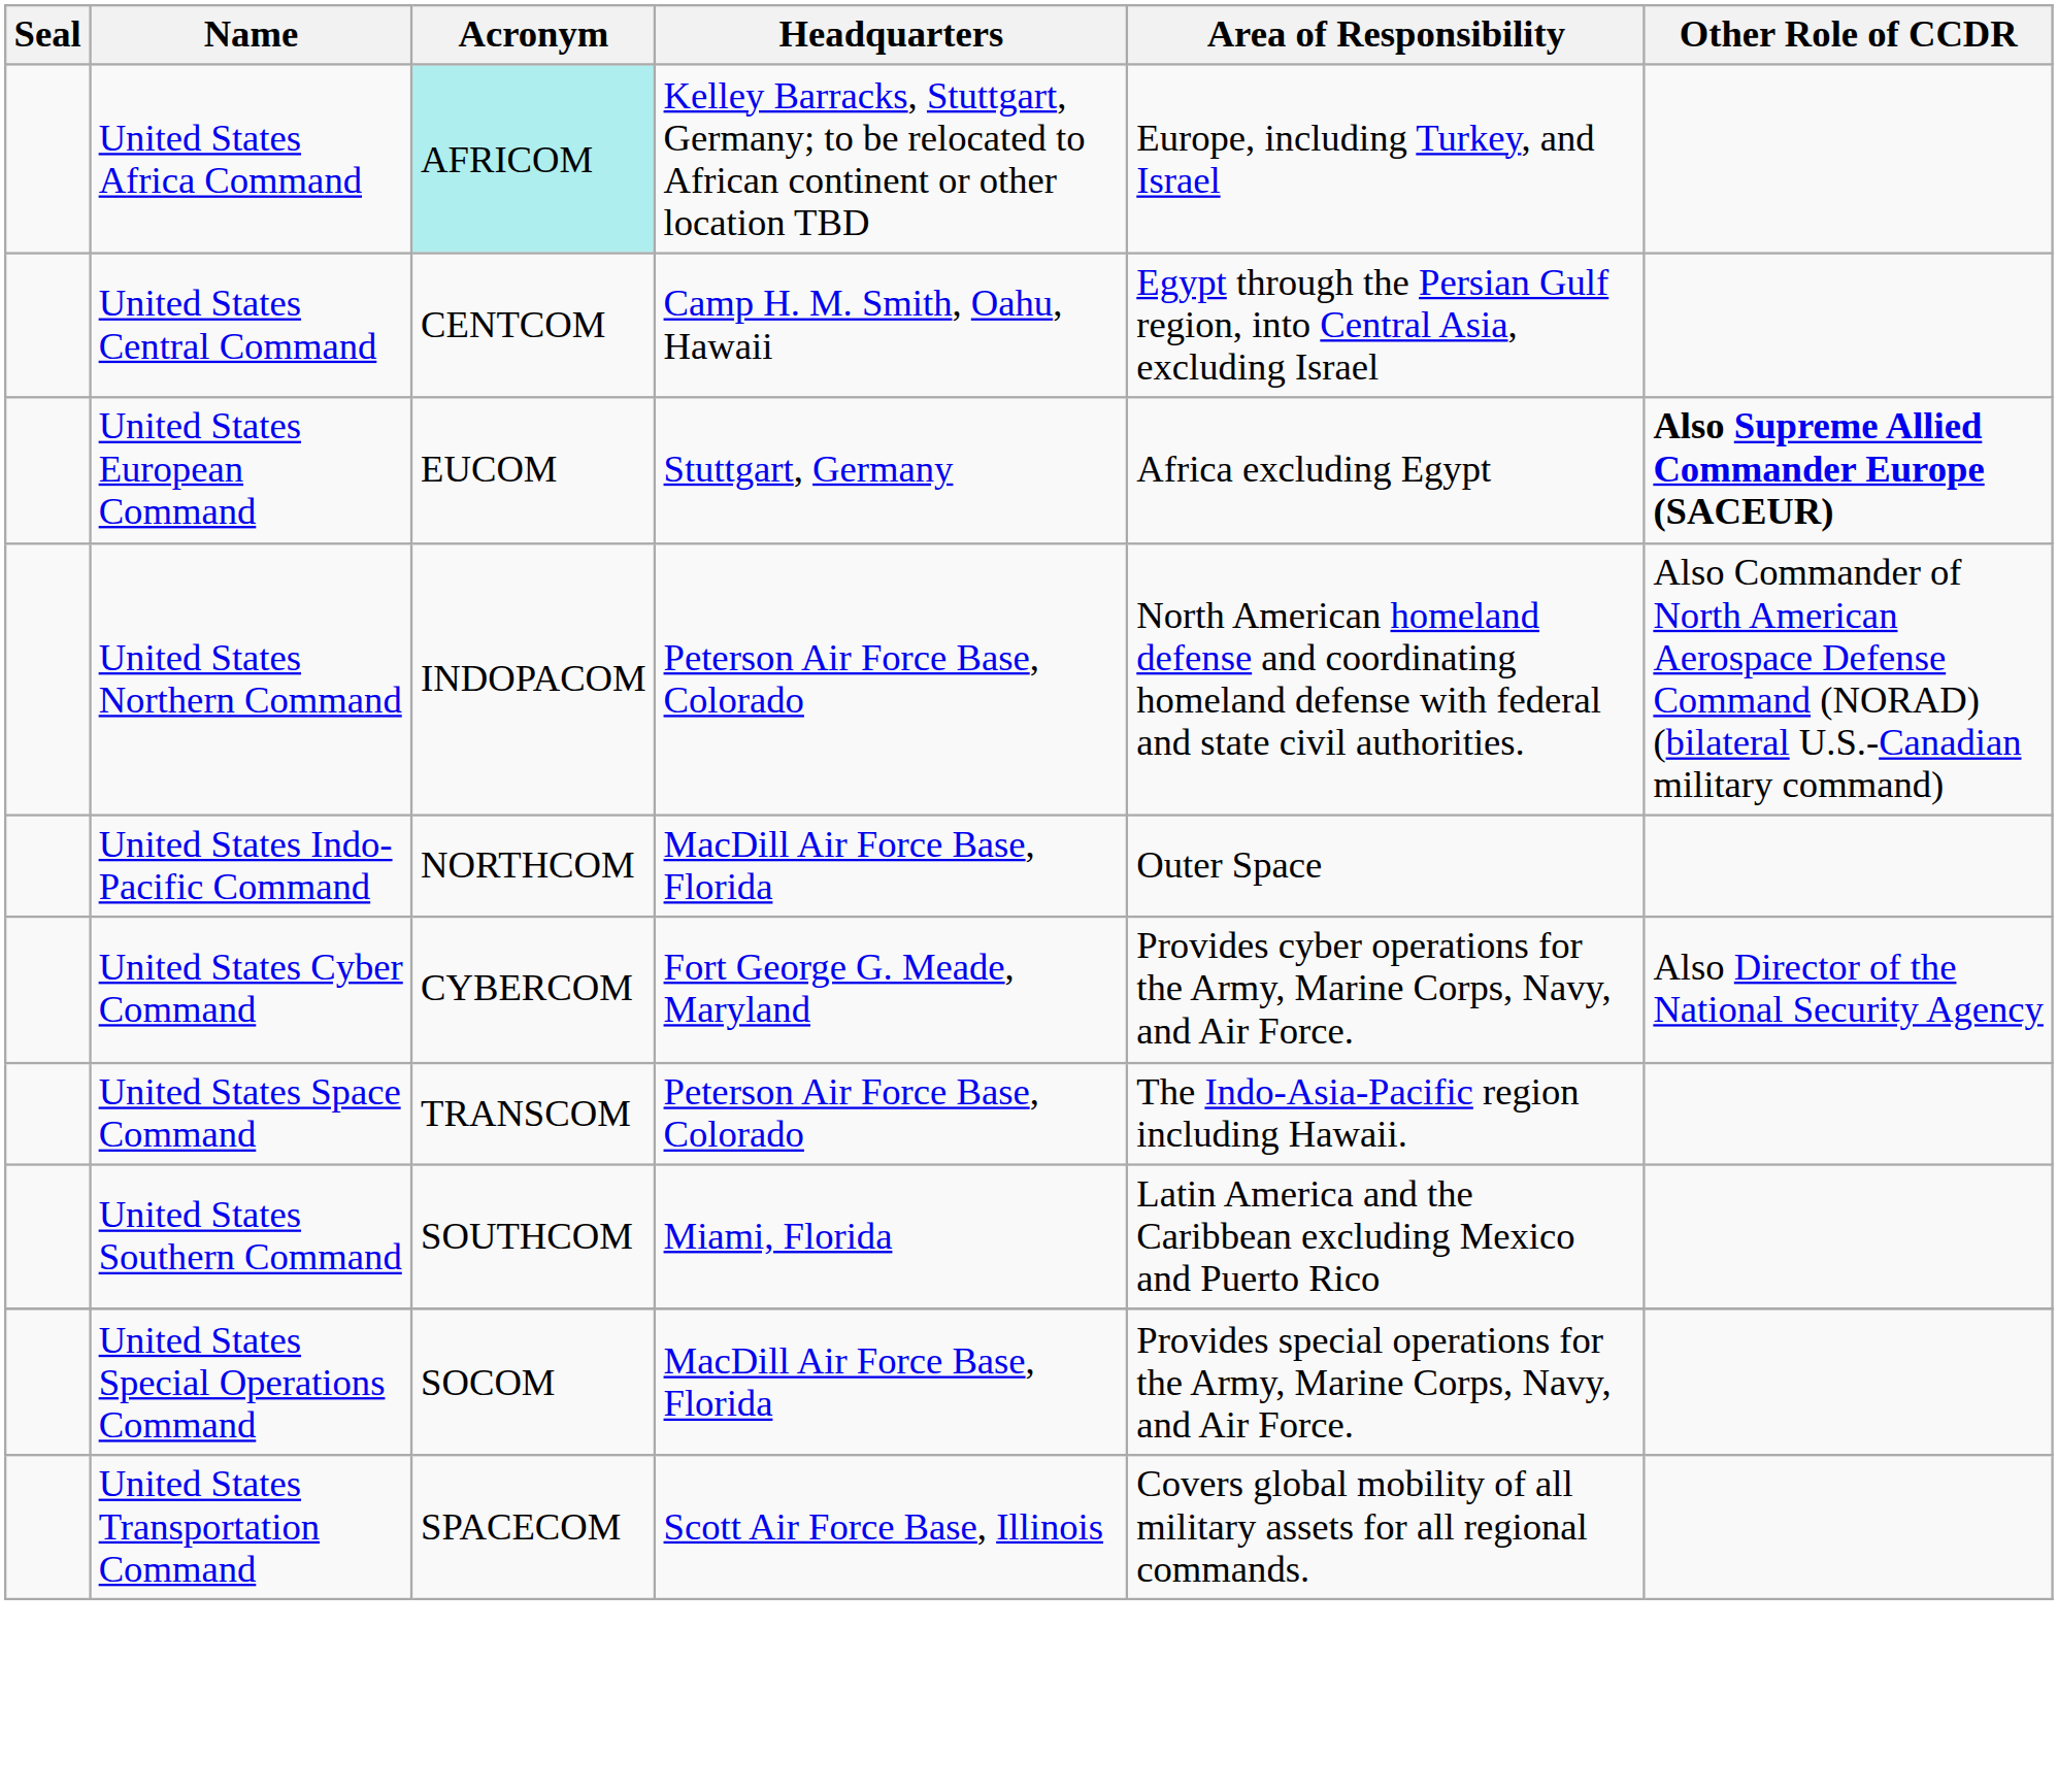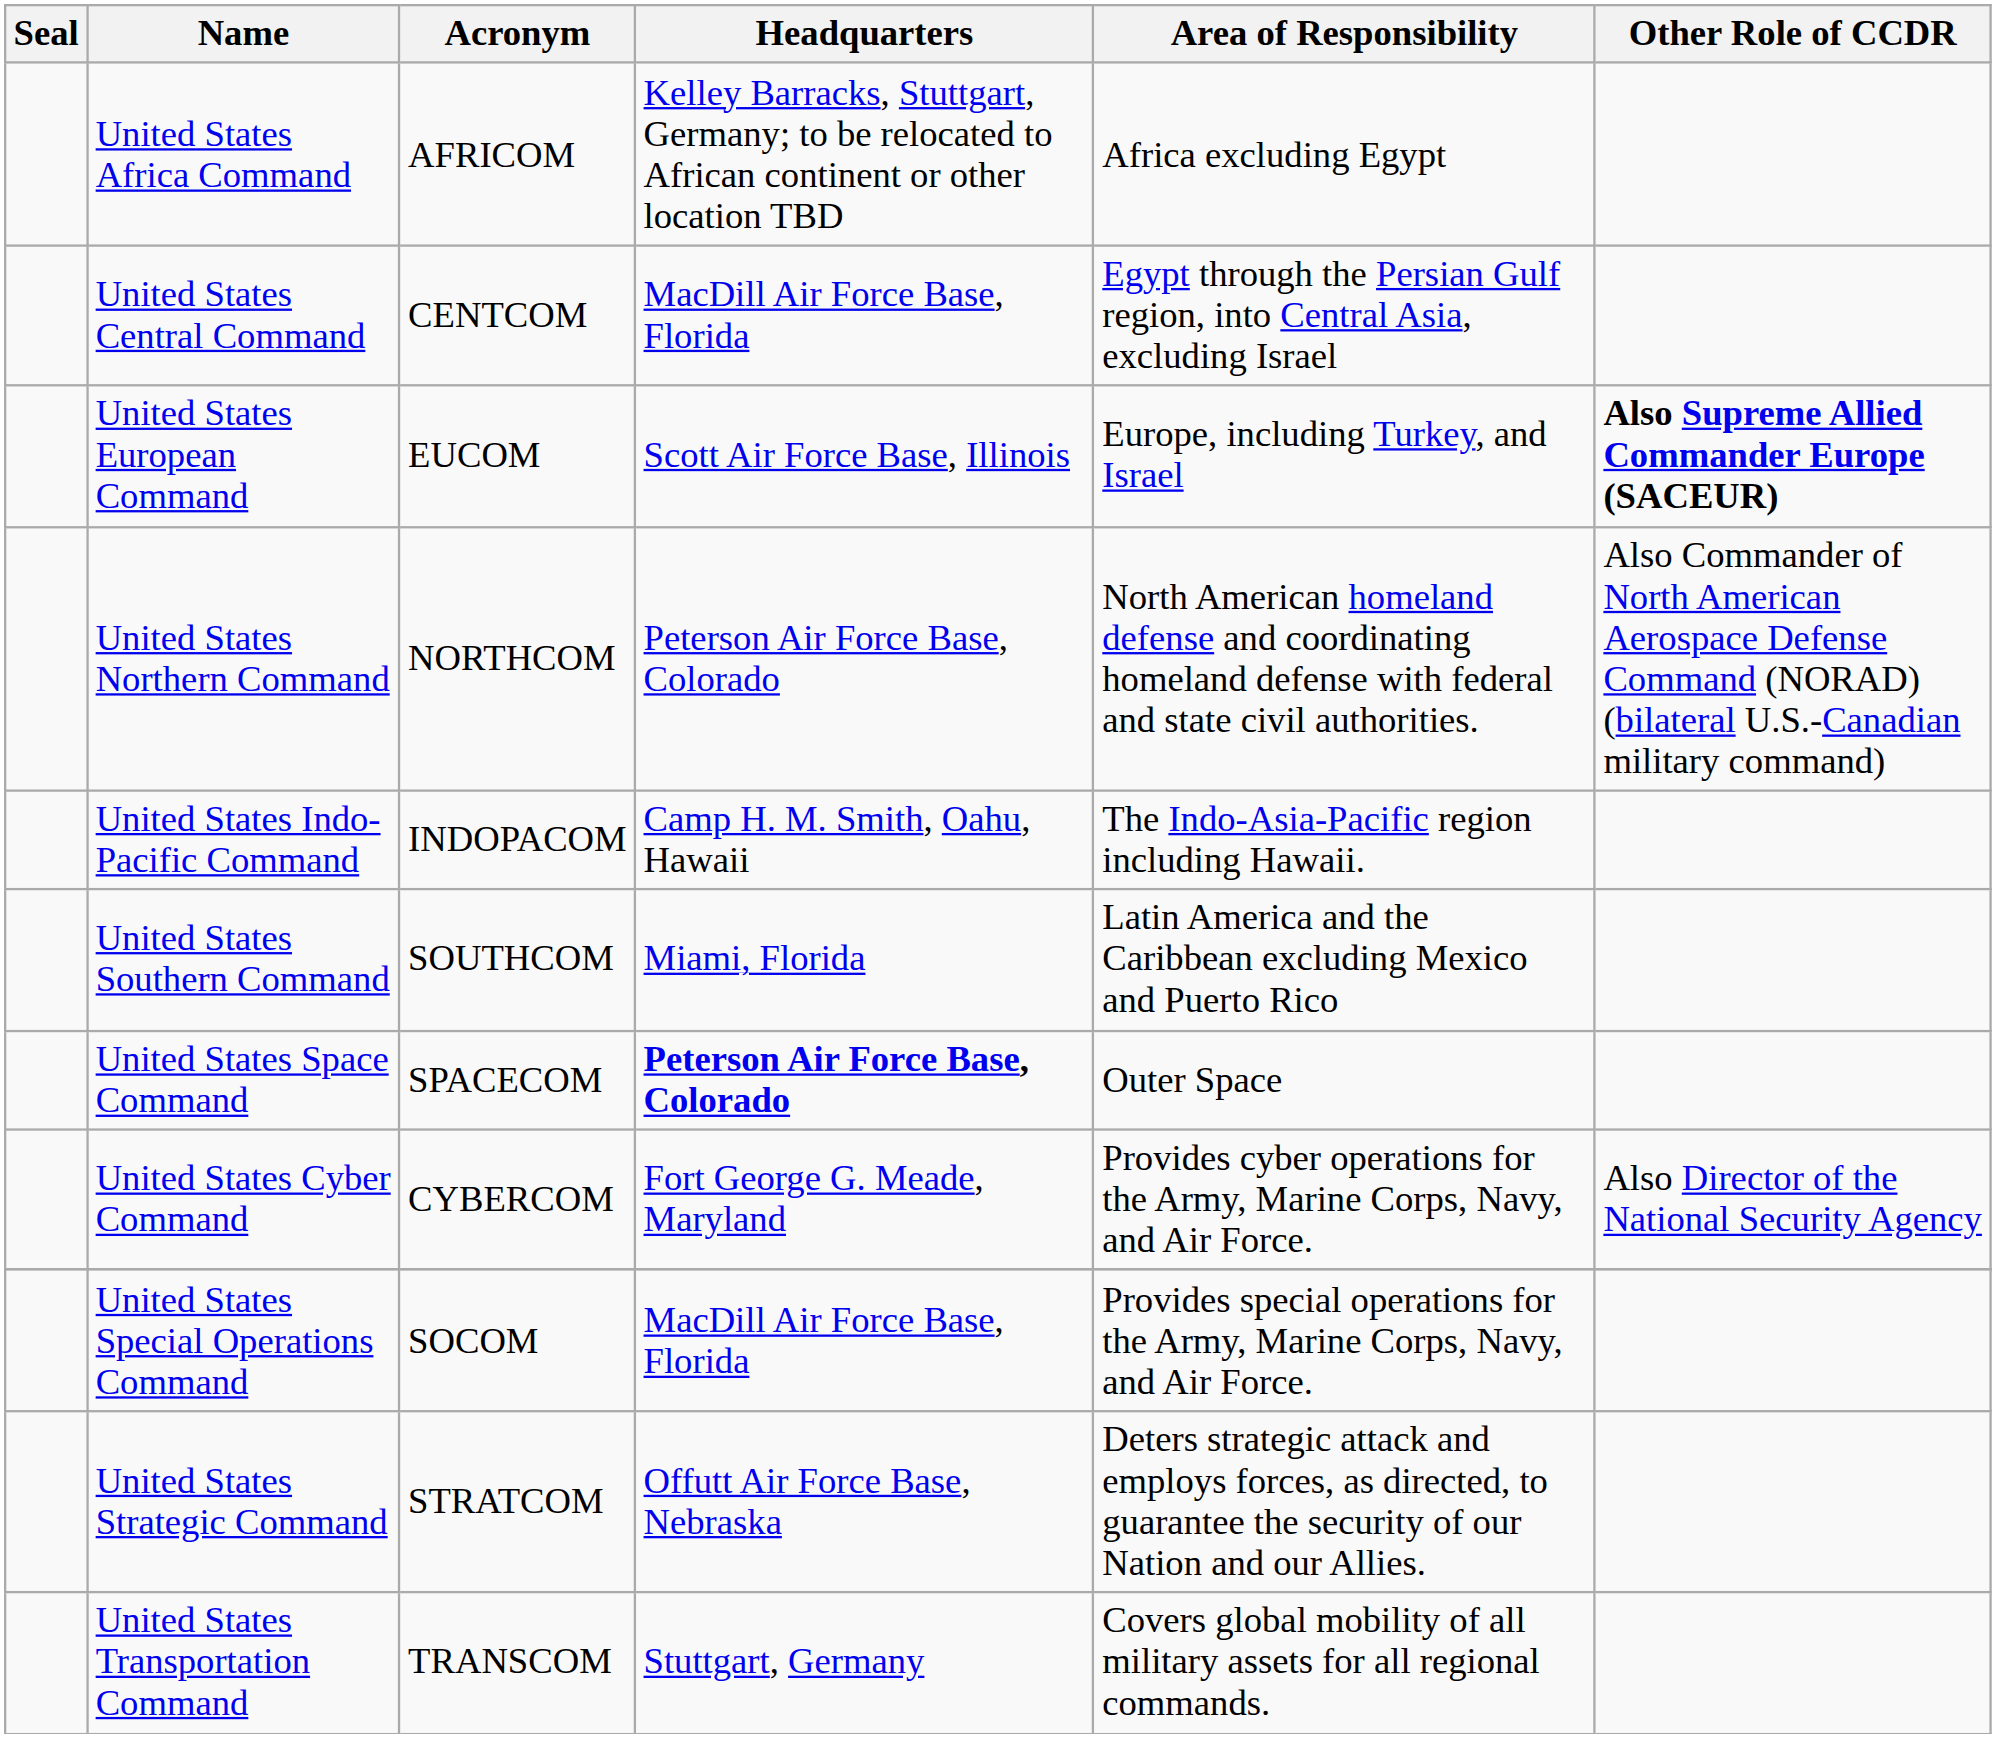United States Africa Command | Acronym: paleturquoise background -> no background
United States Africa Command | Area of Responsibility: Europe, including Turkey, and Israel -> Africa excluding Egypt
United States Central Command | Headquarters: Camp H. M. Smith, Oahu, Hawaii -> MacDill Air Force Base, Florida
United States European Command | Headquarters: Stuttgart, Germany -> Scott Air Force Base, Illinois
United States European Command | Area of Responsibility: Africa excluding Egypt -> Europe, including Turkey, and Israel
United States Northern Command | Acronym: INDOPACOM -> NORTHCOM
United States Indo-Pacific Command | Acronym: NORTHCOM -> INDOPACOM
United States Indo-Pacific Command | Headquarters: MacDill Air Force Base, Florida -> Camp H. M. Smith, Oahu, Hawaii
United States Indo-Pacific Command | Area of Responsibility: Outer Space -> The Indo-Asia-Pacific region including Hawaii.
rows swapped: United States Southern Command <-> United States Cyber Command
United States Space Command | Acronym: TRANSCOM -> SPACECOM
United States Space Command | Headquarters: normal -> bold
United States Space Command | Area of Responsibility: The Indo-Asia-Pacific region including Hawaii. -> Outer Space
+ row: United States Strategic Command | STRATCOM | Offutt Air Force Base, Nebraska | Deters strategic attack and employs forces, as directed, to guarantee the security of our Nation and our Allies.
United States Transportation Command | Acronym: SPACECOM -> TRANSCOM
United States Transportation Command | Headquarters: Scott Air Force Base, Illinois -> Stuttgart, Germany
